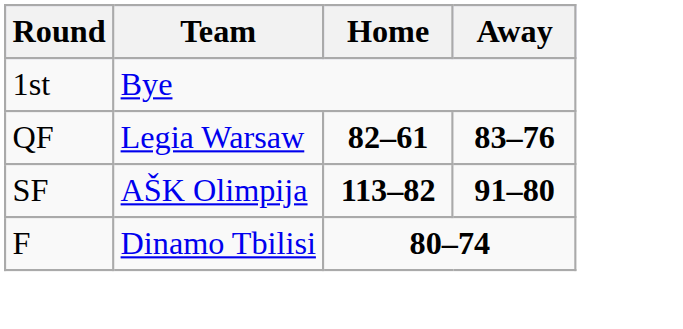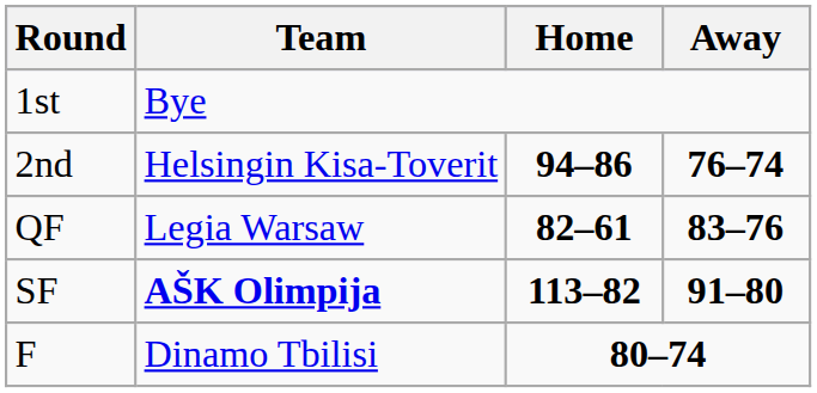+ row: 2nd | Helsingin Kisa-Toverit | 94–86 | 76–74
SF | Team: normal -> bold
